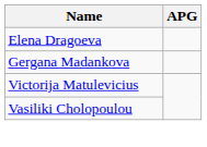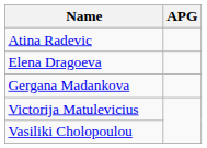+ row: Atina Radevic
